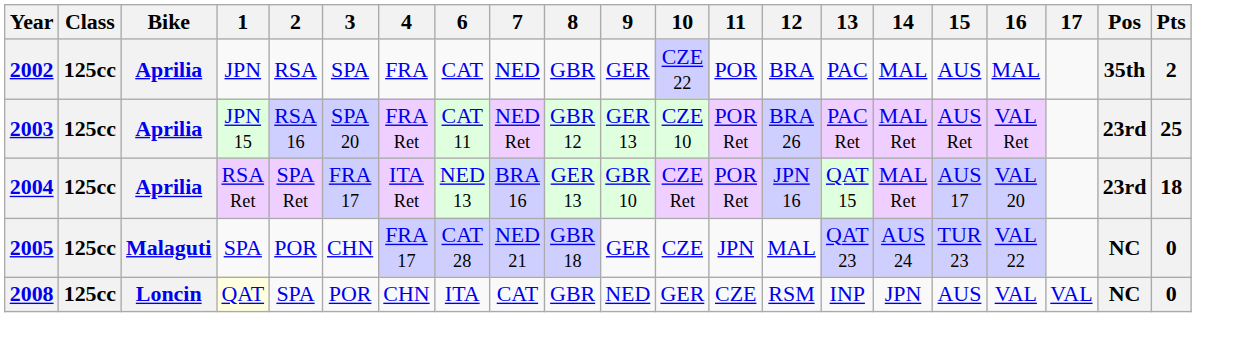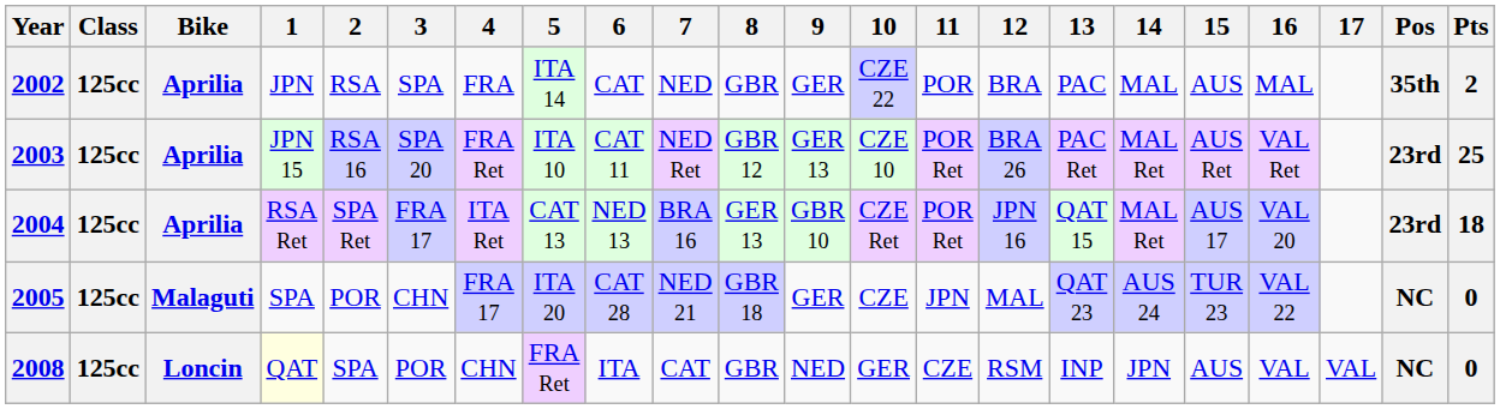+ column: 5 | ITA 14 | ITA 10 | CAT 13 | ITA 20 | FRA Ret
